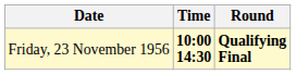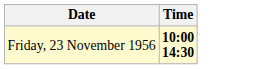- column: Round | Qualifying Final
